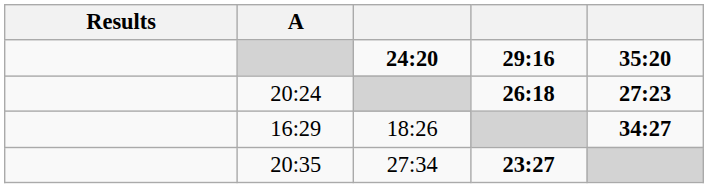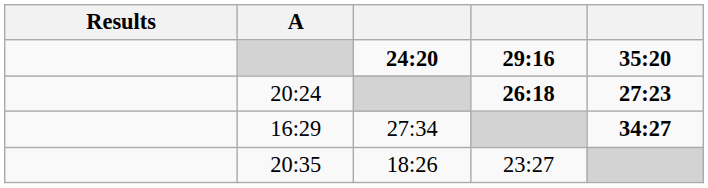16:29 | column 3: 18:26 -> 27:34
20:35 | column 3: 27:34 -> 18:26
20:35 | column 4: bold -> normal
